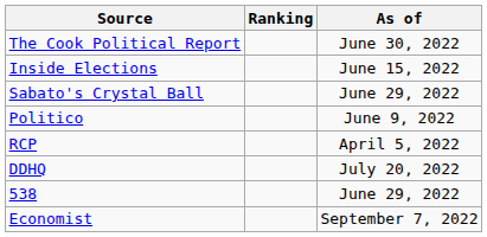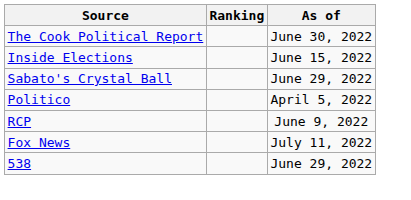Politico | As of: June 9, 2022 -> April 5, 2022
RCP | As of: April 5, 2022 -> June 9, 2022
+ row: Fox News | July 11, 2022
- row: DDHQ | July 20, 2022
- row: Economist | September 7, 2022
